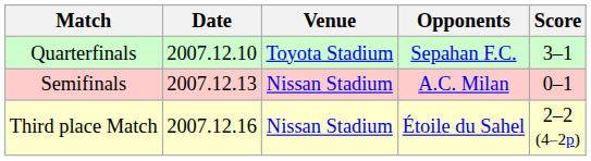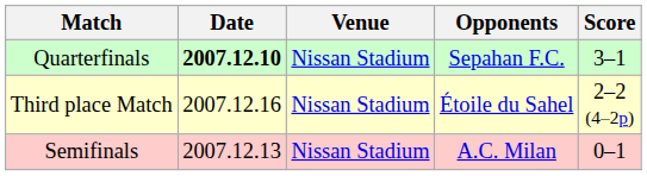Quarterfinals | Date: normal -> bold
Quarterfinals | Venue: Toyota Stadium -> Nissan Stadium
rows swapped: Semifinals <-> Third place Match
